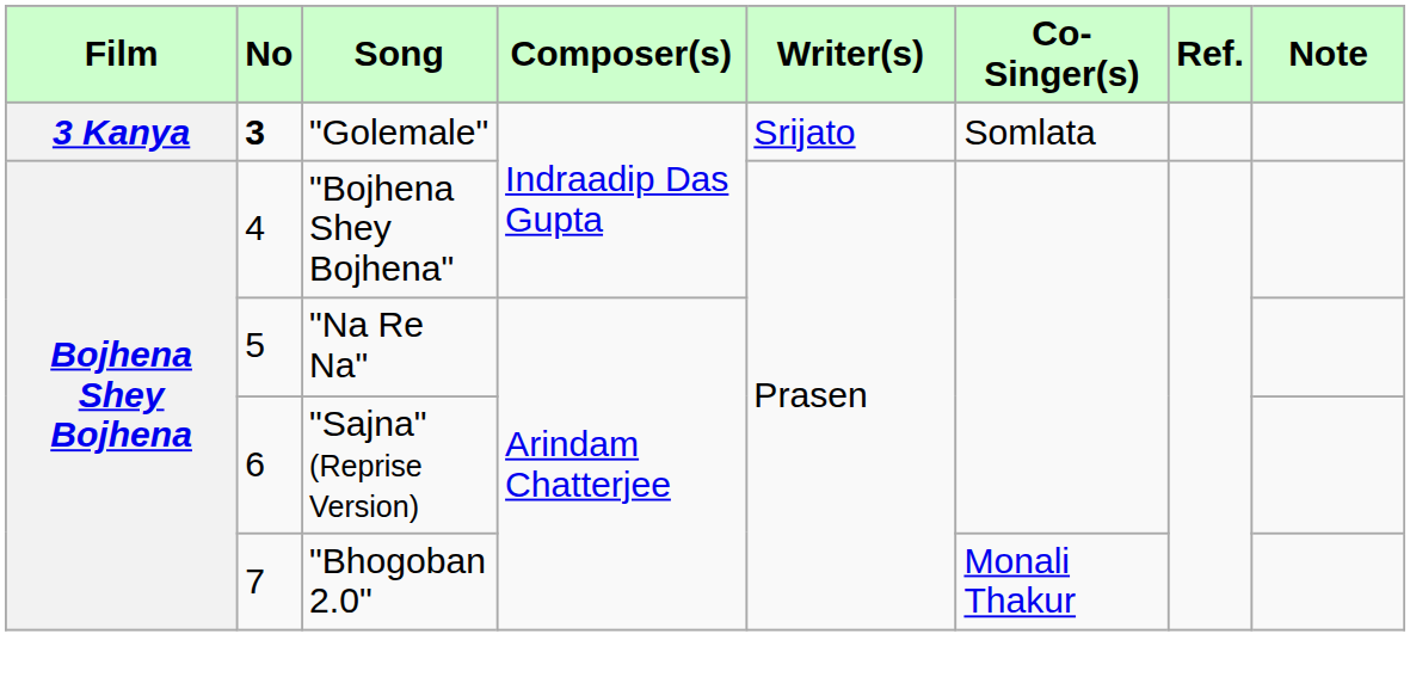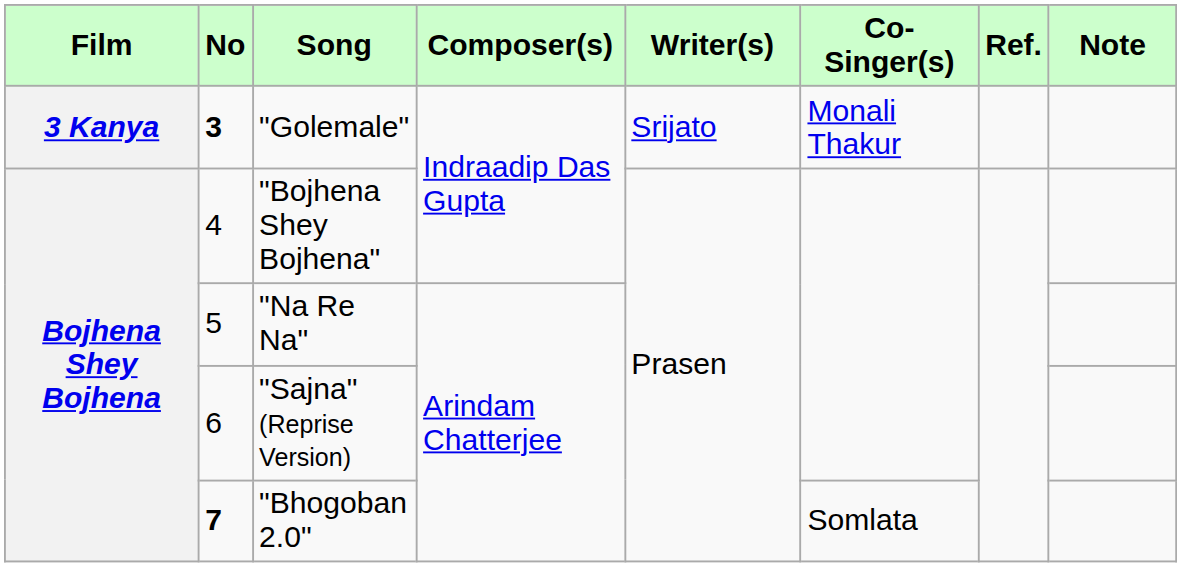"Golemale" | Co-Singer(s): Somlata -> Monali Thakur
"Bhogoban 2.0" | No: normal -> bold
"Bhogoban 2.0" | Co-Singer(s): Monali Thakur -> Somlata
